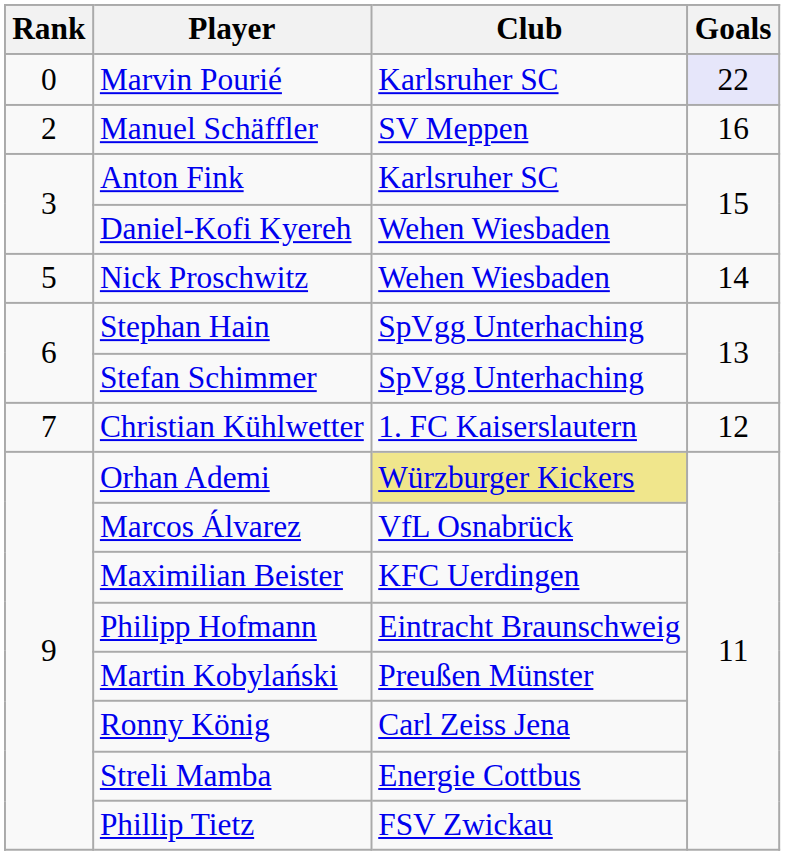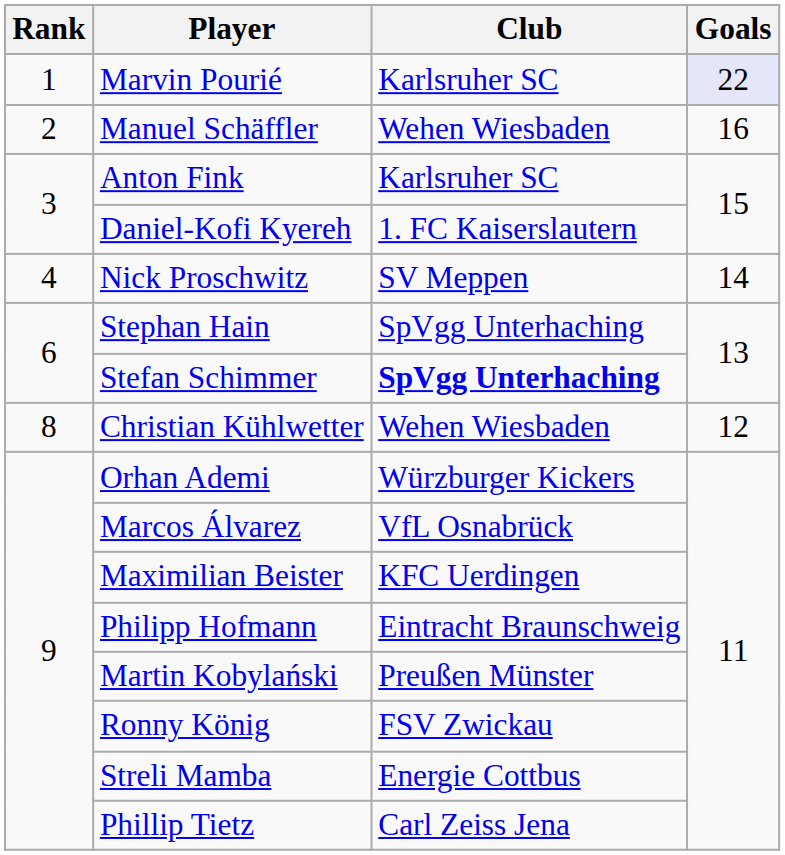Marvin Pourié | Rank: 0 -> 1
Manuel Schäffler | Club: SV Meppen -> Wehen Wiesbaden
Daniel-Kofi Kyereh | Club: Wehen Wiesbaden -> 1. FC Kaiserslautern
Nick Proschwitz | Rank: 5 -> 4
Nick Proschwitz | Club: Wehen Wiesbaden -> SV Meppen
Stefan Schimmer | Club: normal -> bold
Christian Kühlwetter | Rank: 7 -> 8
Christian Kühlwetter | Club: 1. FC Kaiserslautern -> Wehen Wiesbaden
Orhan Ademi | Club: khaki background -> no background
Ronny König | Club: Carl Zeiss Jena -> FSV Zwickau
Phillip Tietz | Club: FSV Zwickau -> Carl Zeiss Jena
